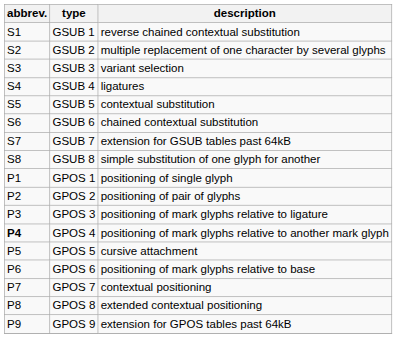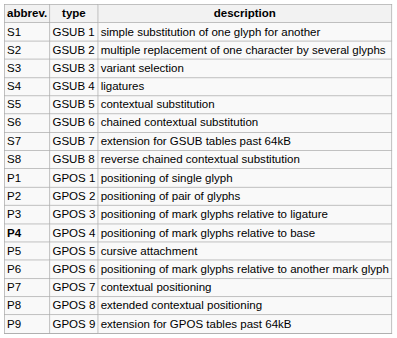GSUB 1 | description: reverse chained contextual substitution -> simple substitution of one glyph for another
GSUB 8 | description: simple substitution of one glyph for another -> reverse chained contextual substitution
GPOS 4 | description: positioning of mark glyphs relative to another mark glyph -> positioning of mark glyphs relative to base
GPOS 6 | description: positioning of mark glyphs relative to base -> positioning of mark glyphs relative to another mark glyph
